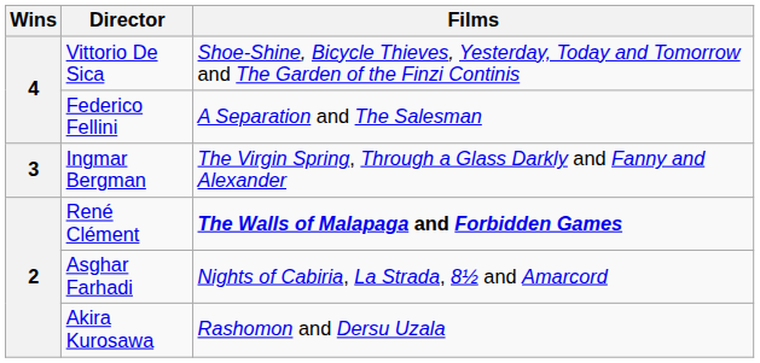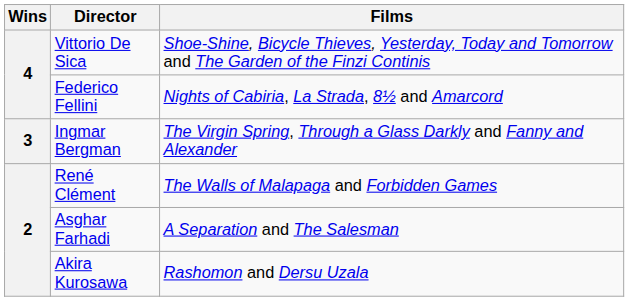Federico Fellini | Films: A Separation and The Salesman -> Nights of Cabiria, La Strada, 8½ and Amarcord
René Clément | Films: bold -> normal
Asghar Farhadi | Films: Nights of Cabiria, La Strada, 8½ and Amarcord -> A Separation and The Salesman
